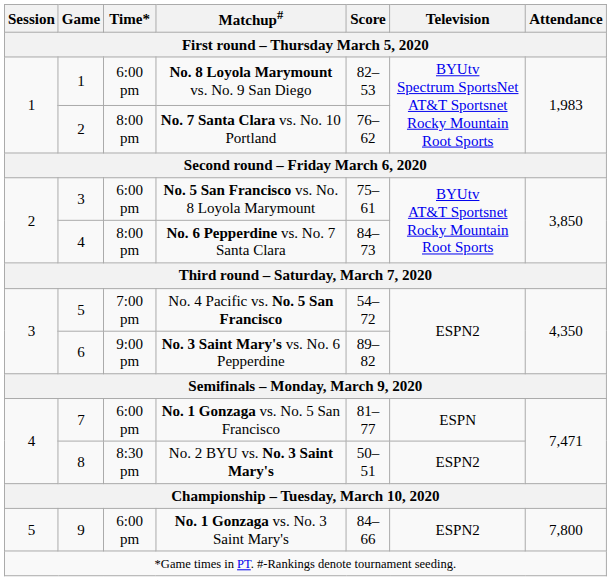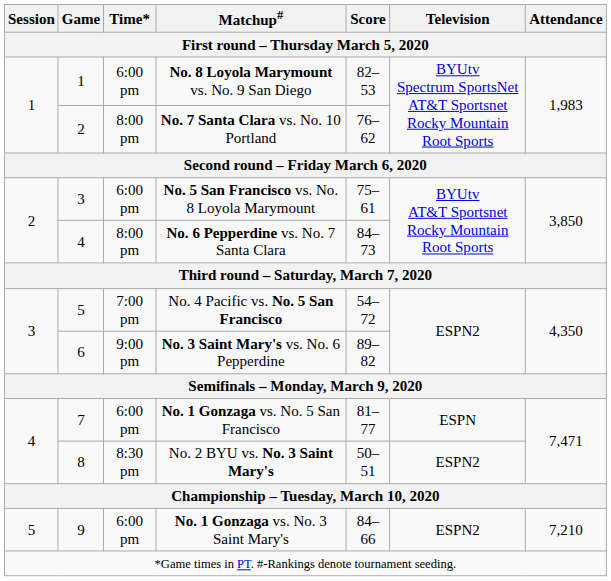No. 1 Gonzaga vs. No. 3 Saint Mary's | Attendance: 7,800 -> 7,210
